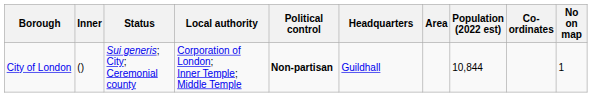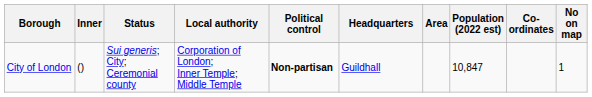City of London | Population (2022 est): 10,844 -> 10,847
